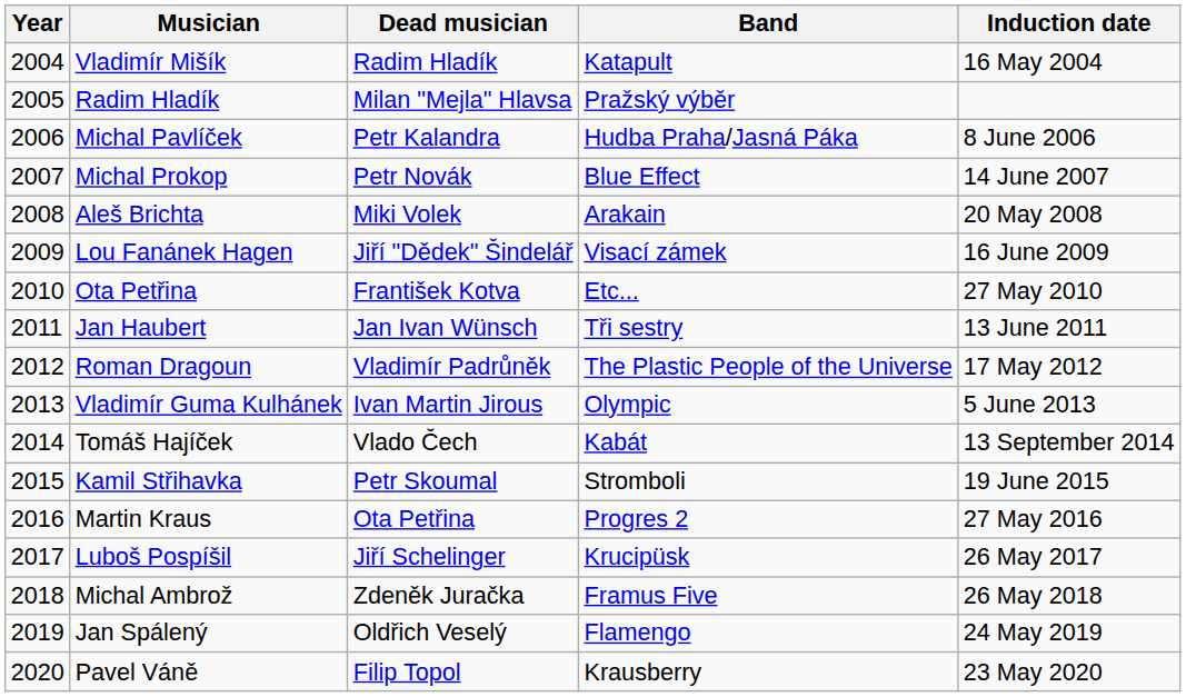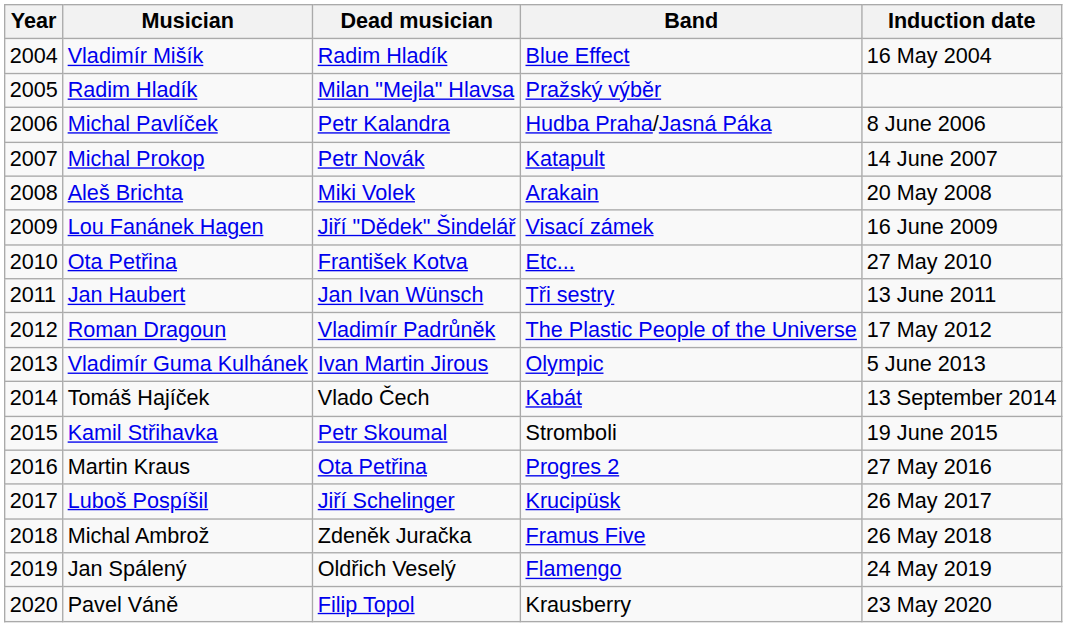Vladimír Mišík | Band: Katapult -> Blue Effect
Michal Prokop | Band: Blue Effect -> Katapult
